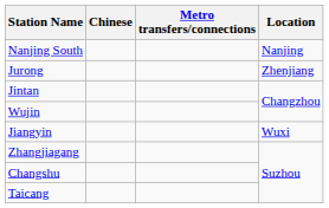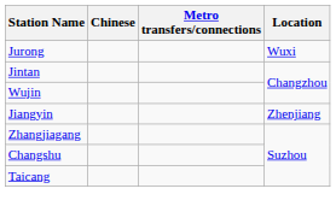- row: Nanjing South | Nanjing
Jurong | Location: Zhenjiang -> Wuxi
Jiangyin | Location: Wuxi -> Zhenjiang
